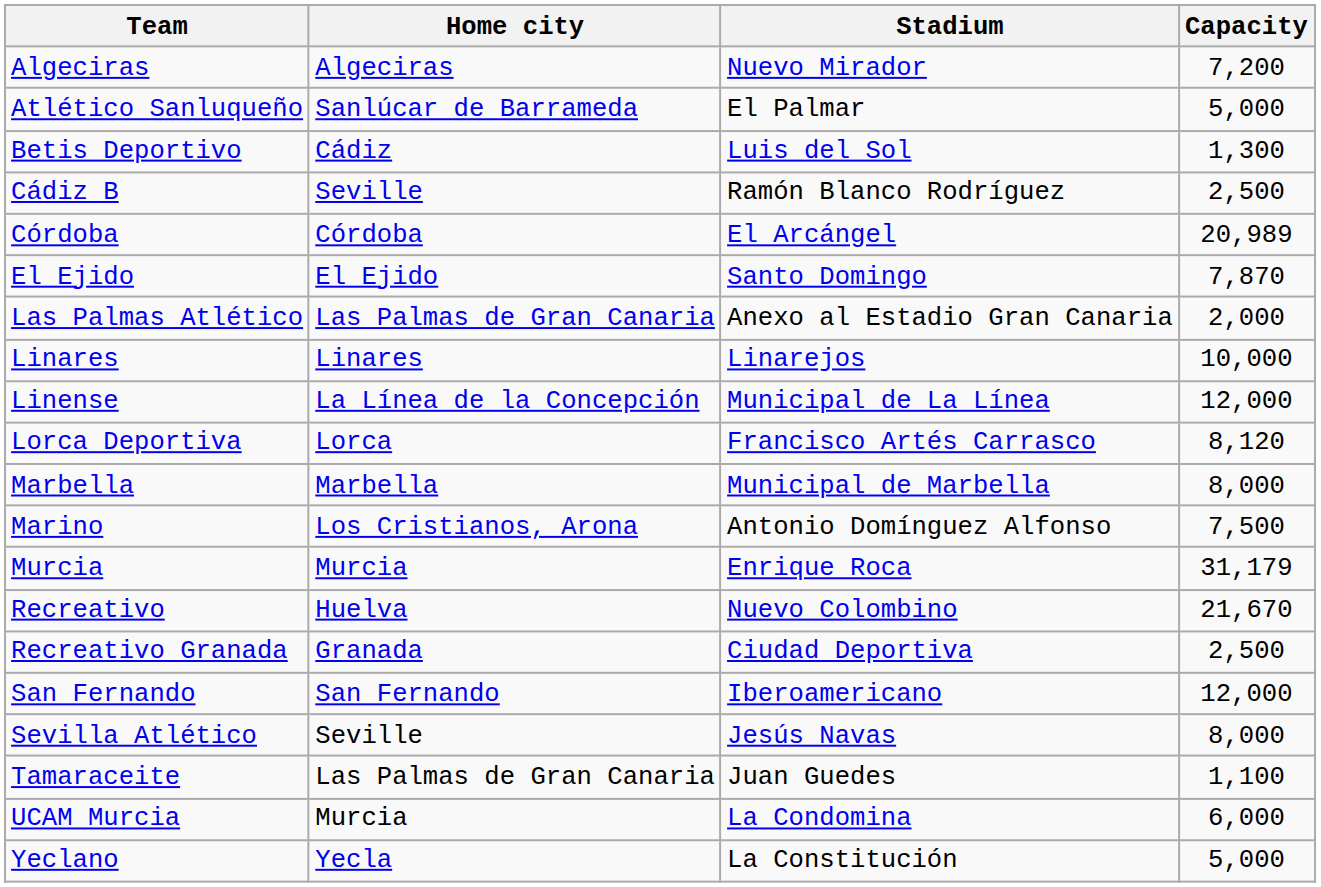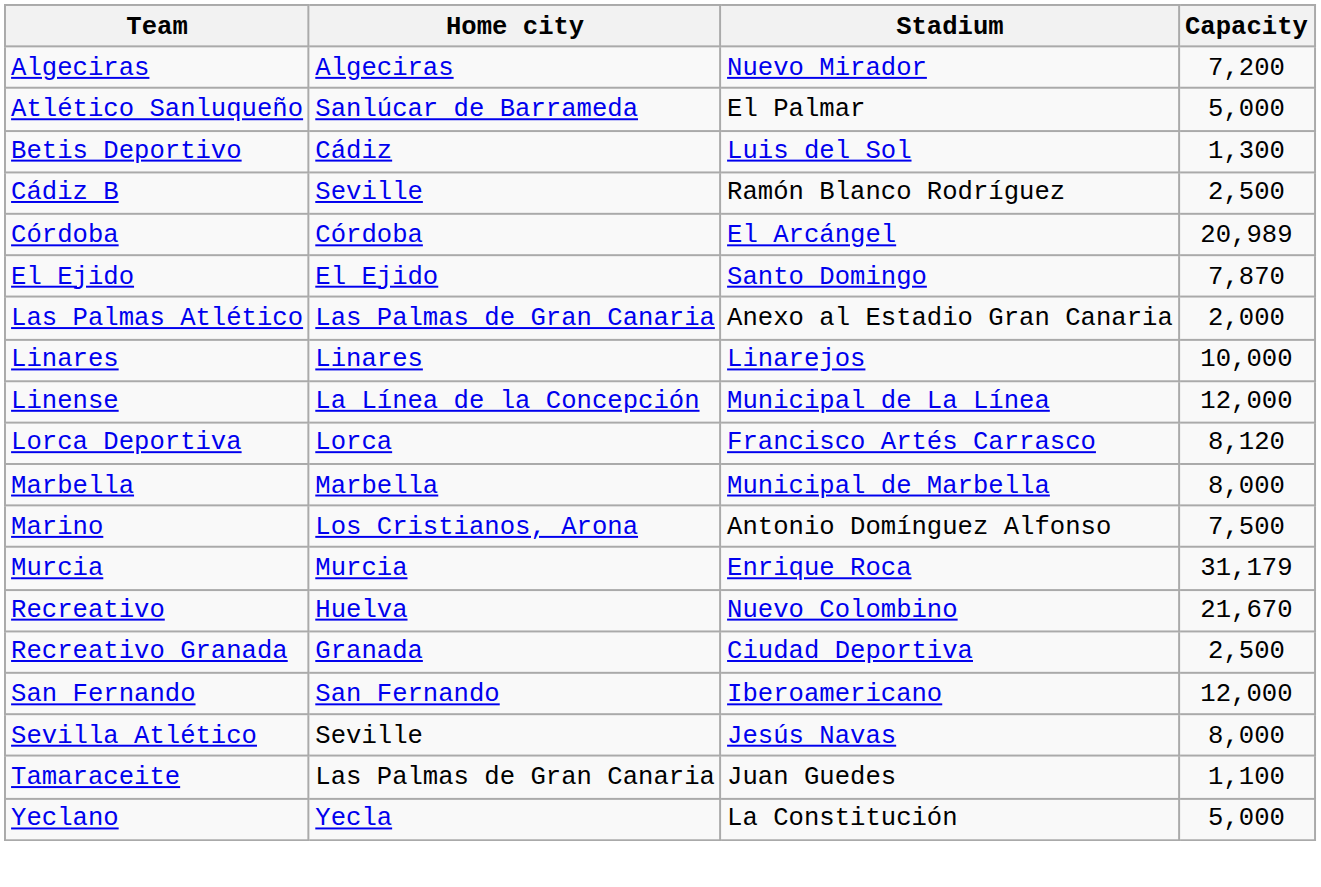- row: UCAM Murcia | Murcia | La Condomina | 6,000
